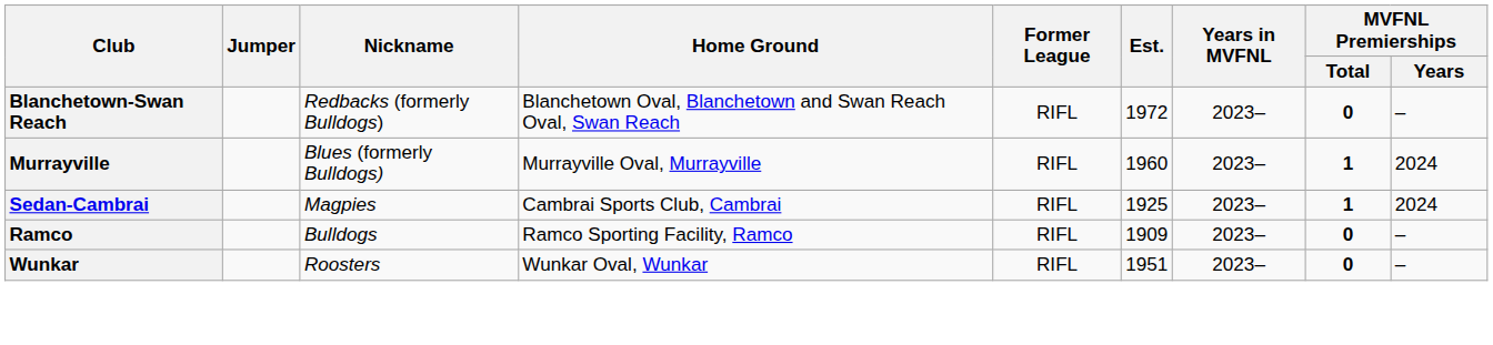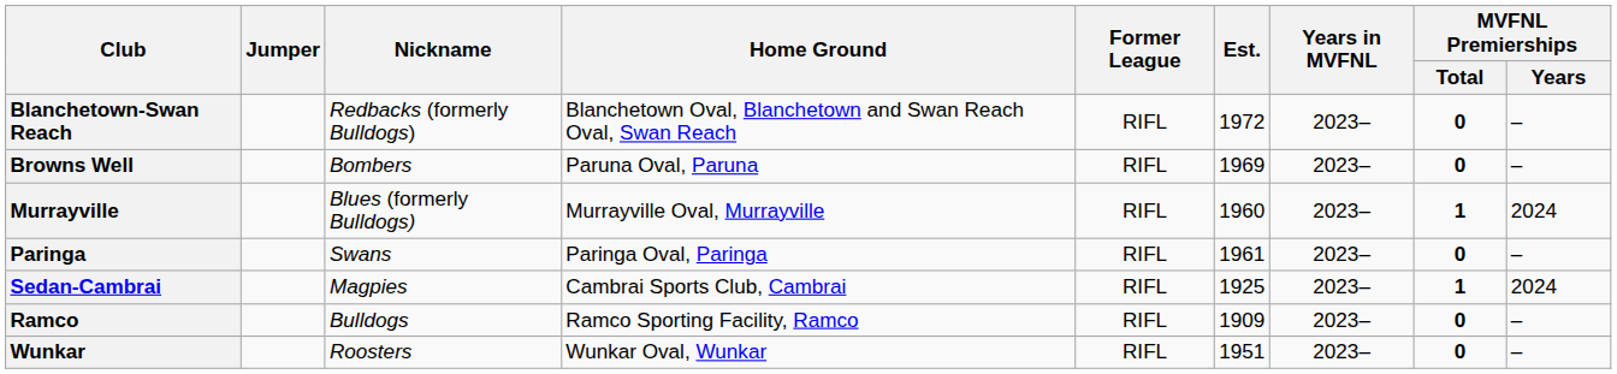+ row: Browns Well | Bombers | Paruna Oval, Paruna | RIFL | 1969 | 2023– | 0 | –
+ row: Paringa | Swans | Paringa Oval, Paringa | RIFL | 1961 | 2023– | 0 | –
